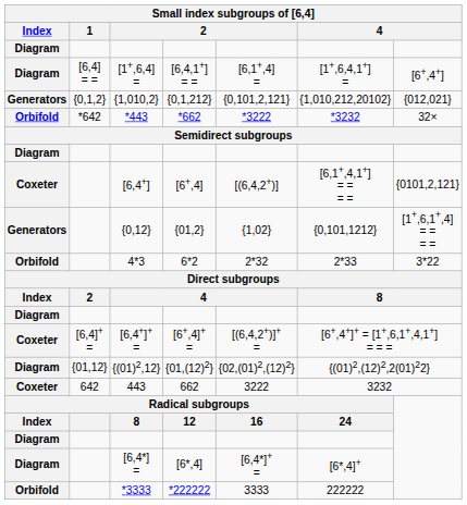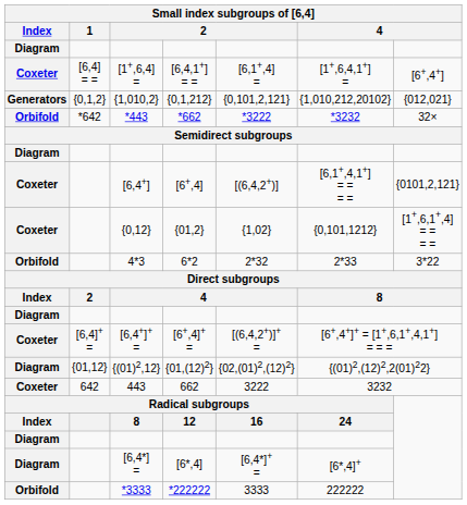[1+,6,4] = | Index: Diagram -> Coxeter
{0,12} | Index: Generators -> Coxeter
